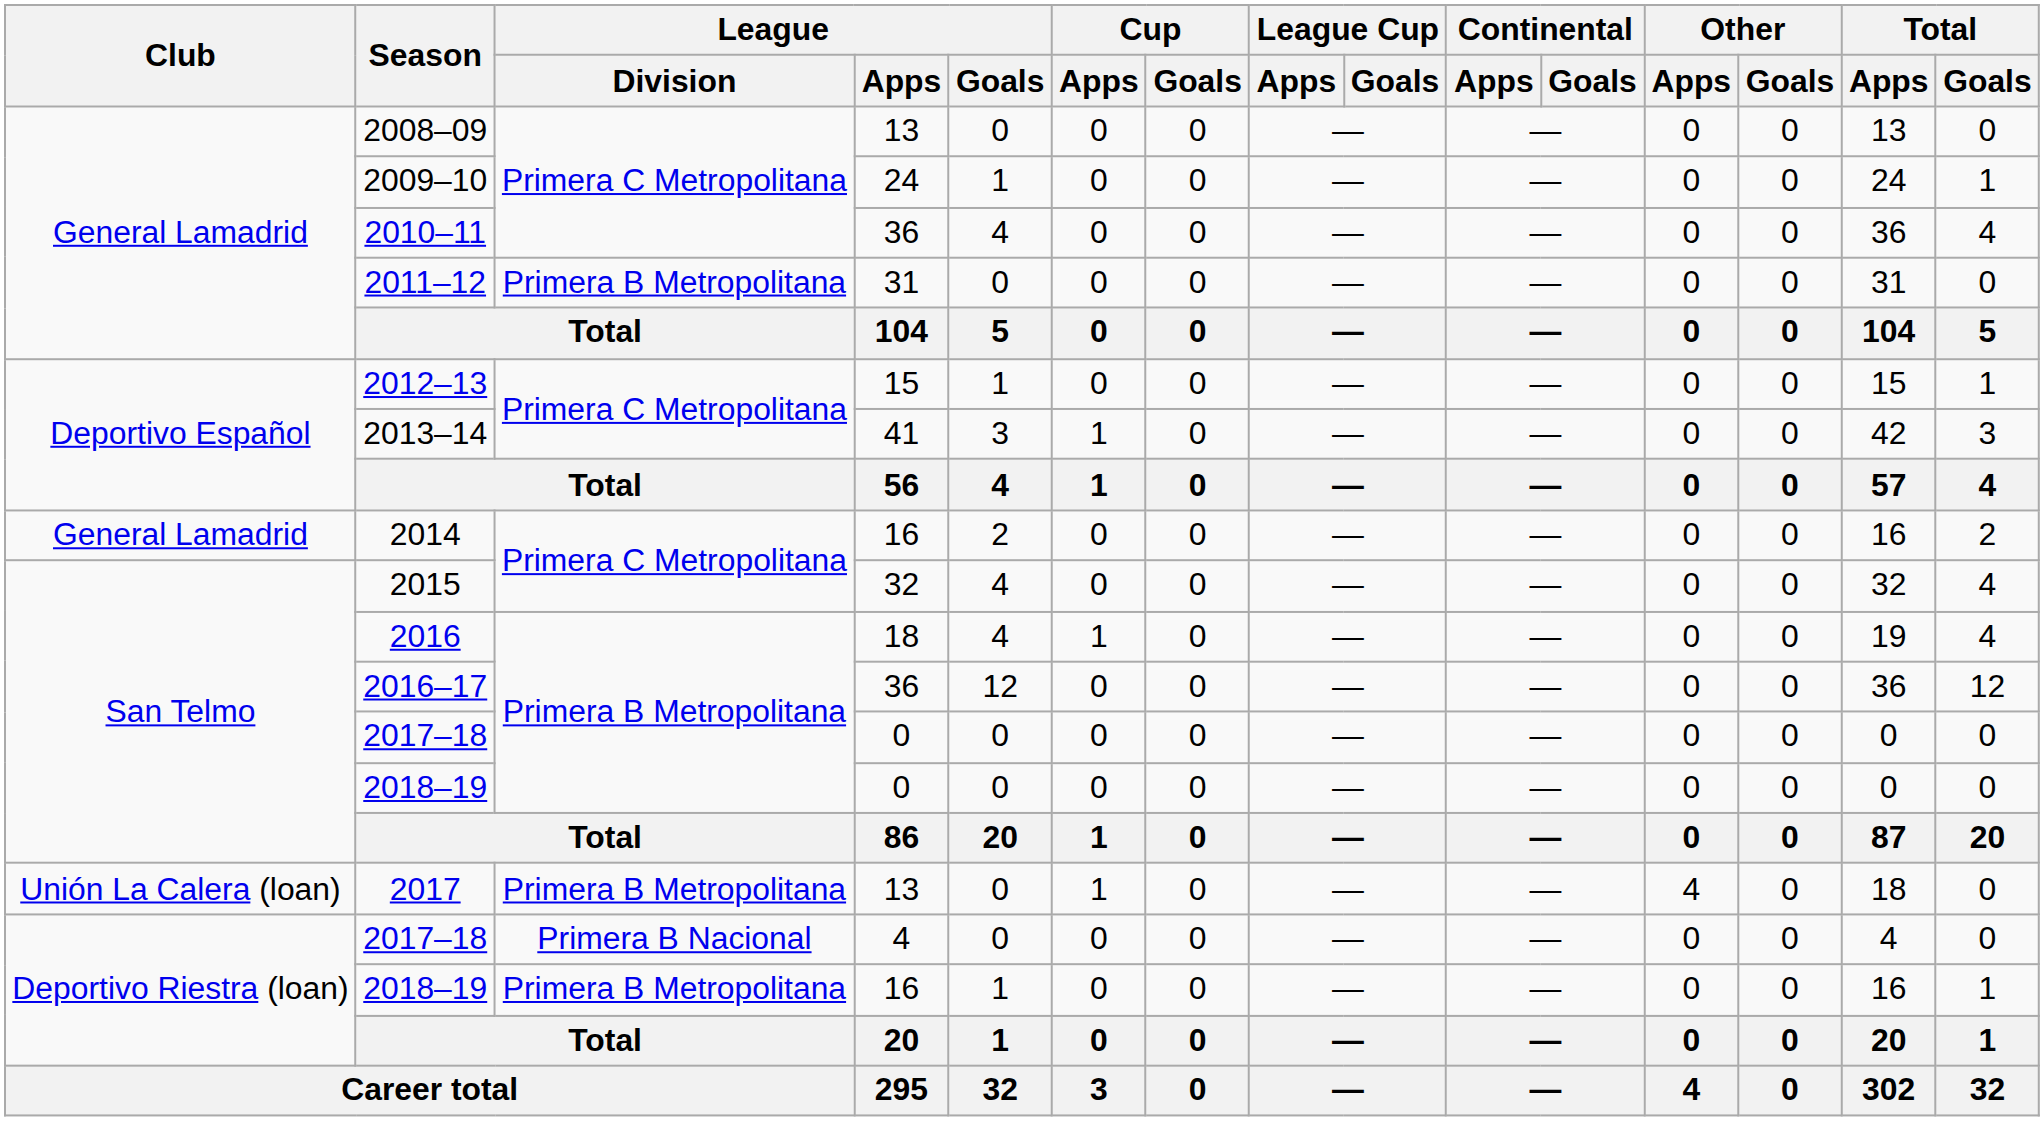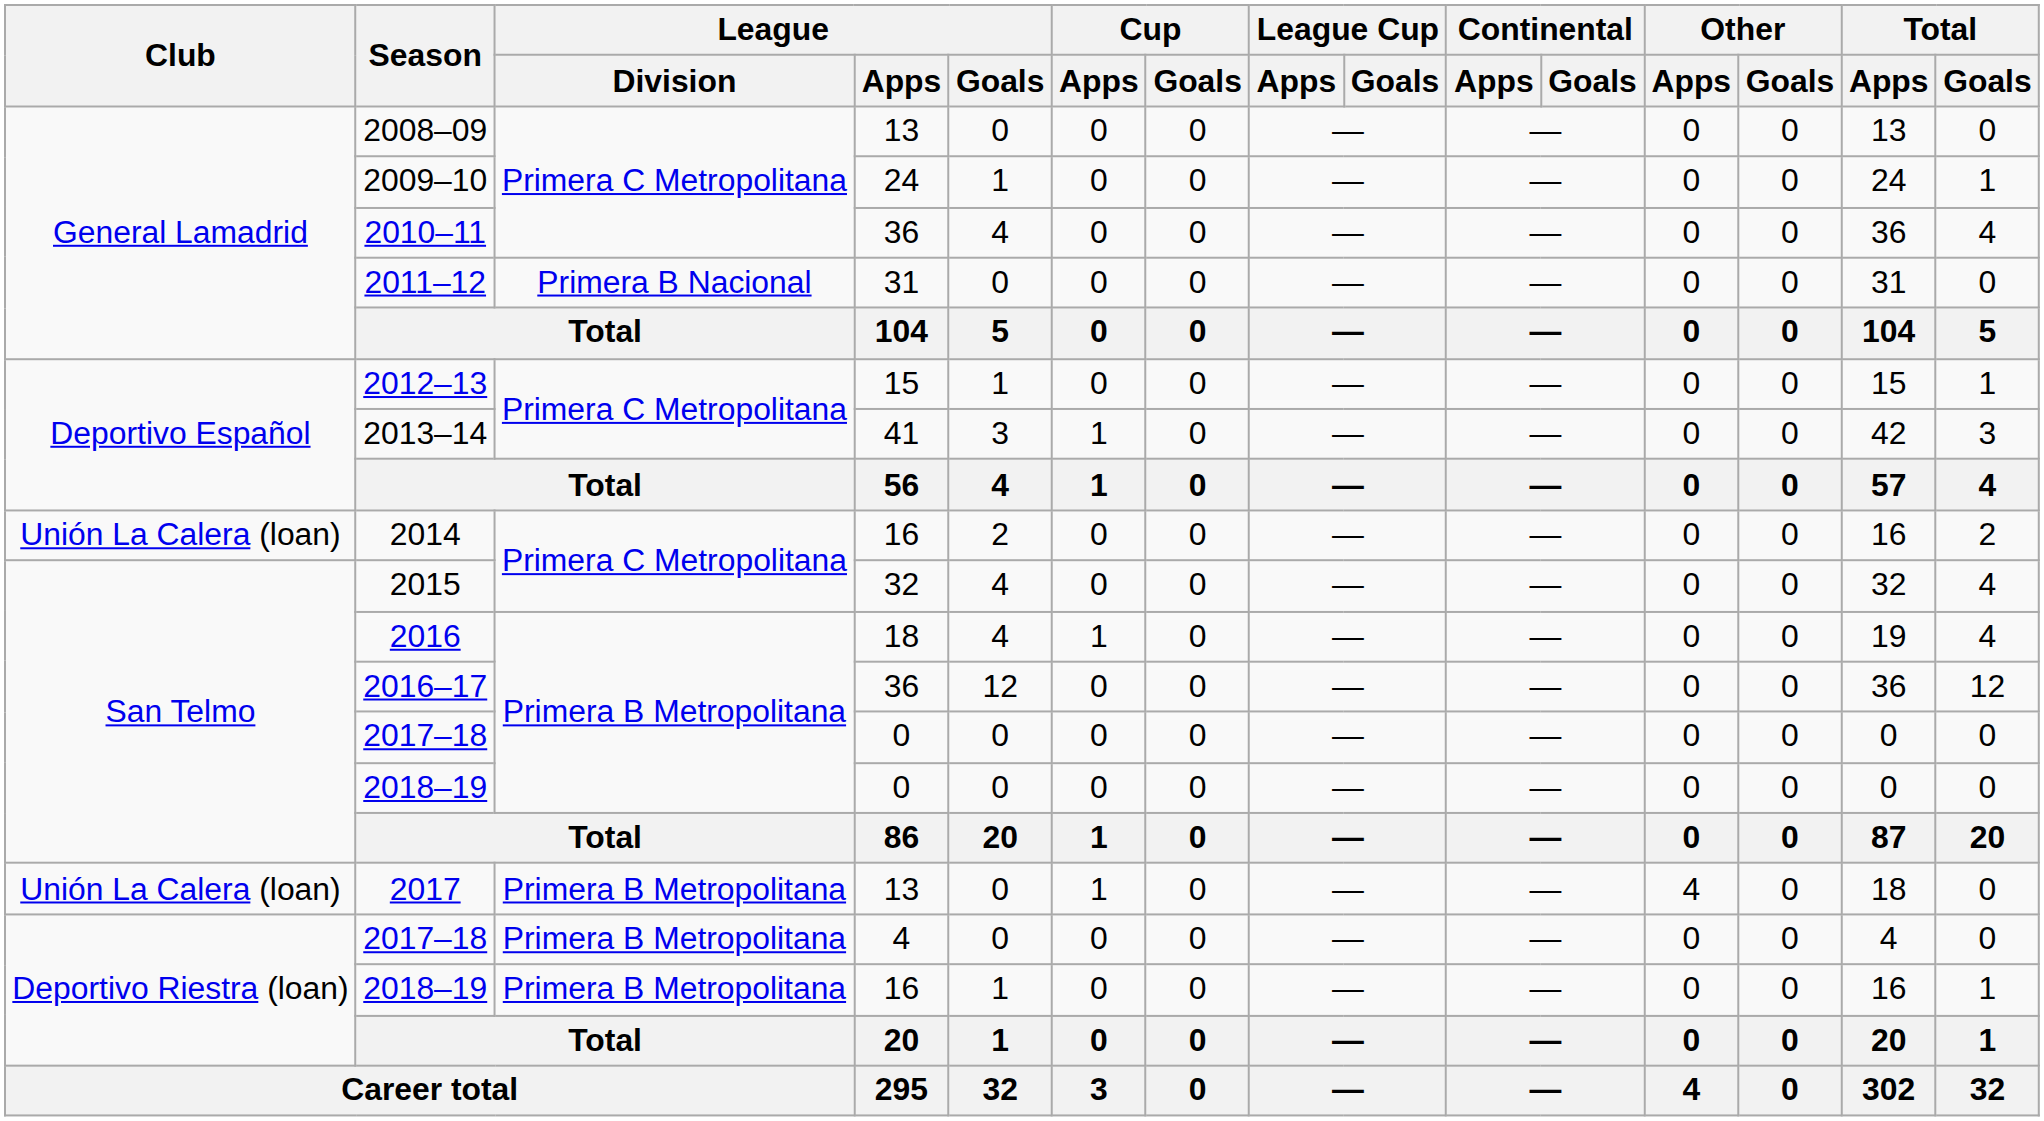2011–12 | League / Division: Primera B Metropolitana -> Primera B Nacional
2014 | Club: General Lamadrid -> Unión La Calera (loan)
2017–18 / 4 | League / Division: Primera B Nacional -> Primera B Metropolitana
